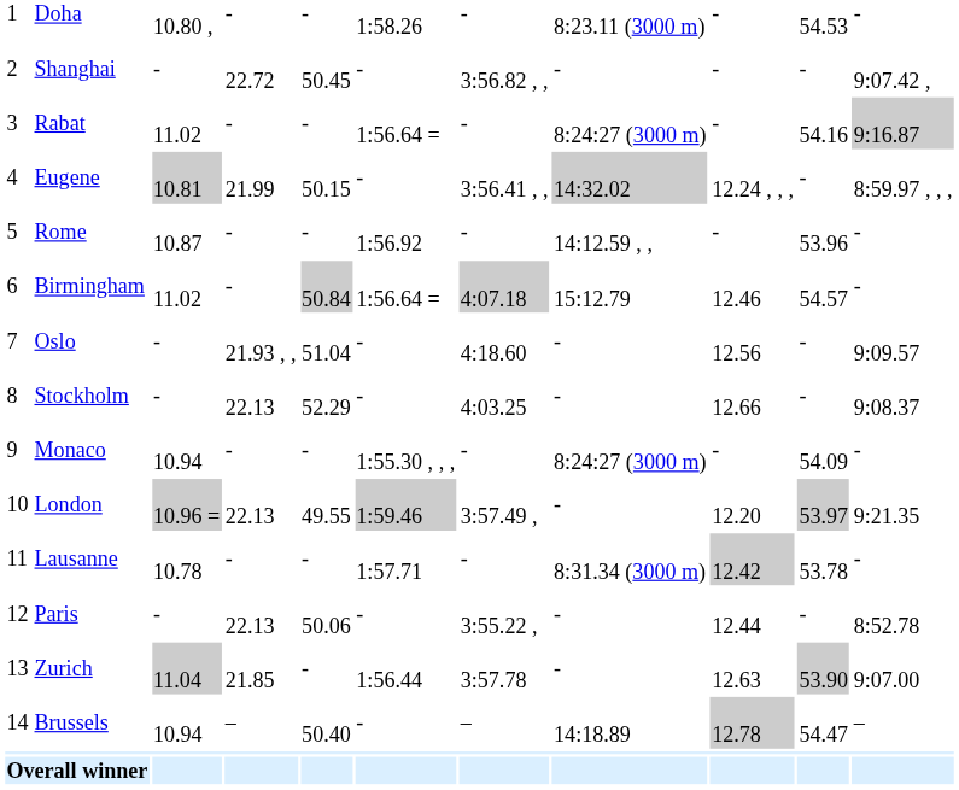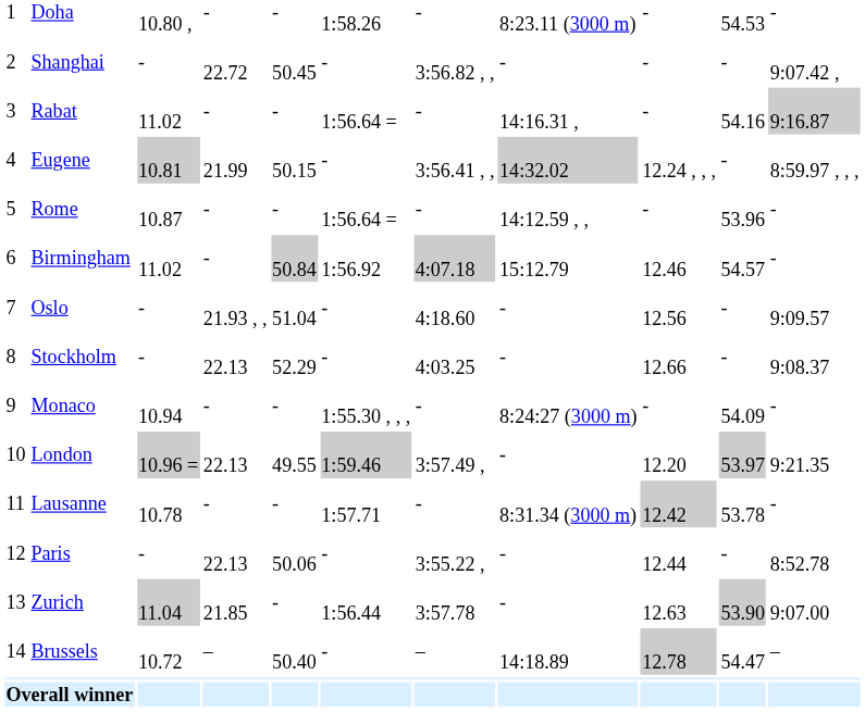Rabat | column 8: 8:24:27 (3000 m) -> 14:16.31 ,
Rome | column 6: 1:56.92 -> 1:56.64 =
Birmingham | column 6: 1:56.64 = -> 1:56.92
Brussels | column 3: 10.94 -> 10.72
